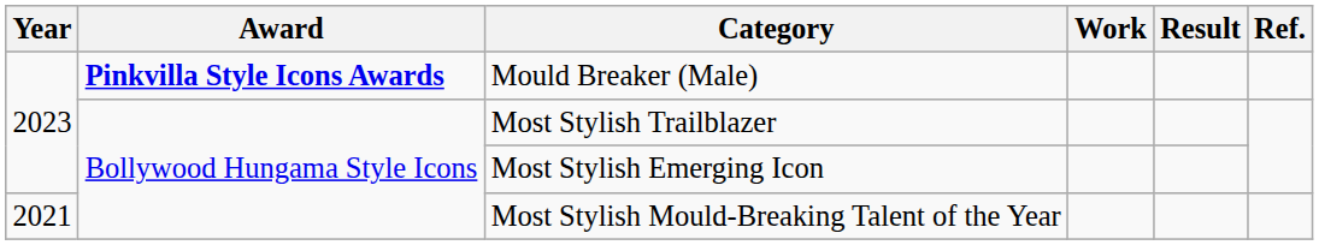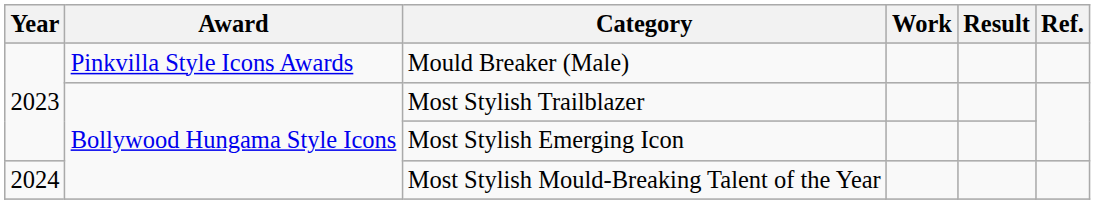Mould Breaker (Male) | Award: bold -> normal
Most Stylish Mould-Breaking Talent of the Year | Year: 2021 -> 2024
